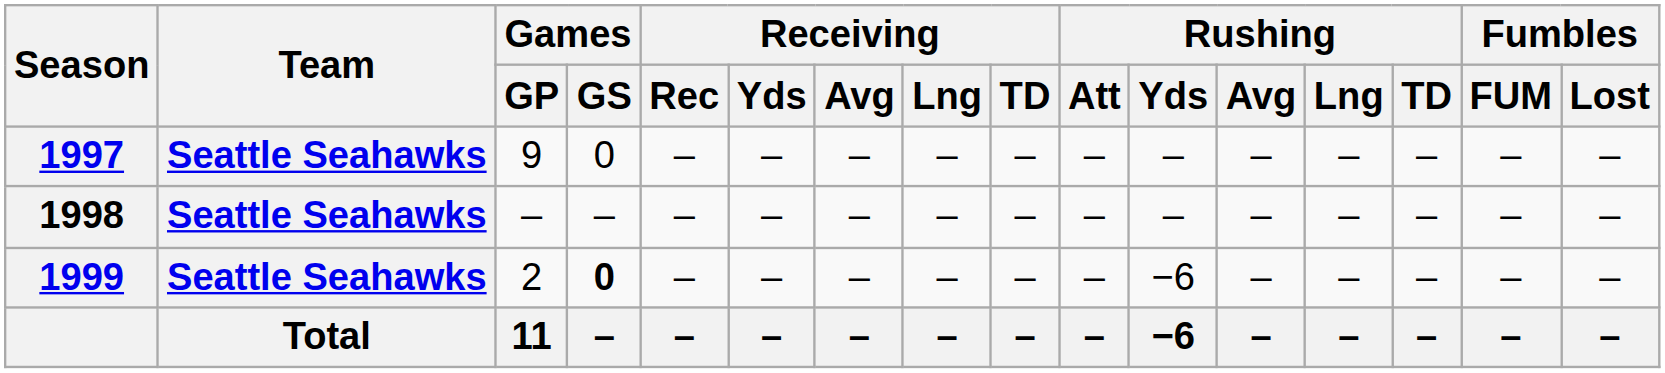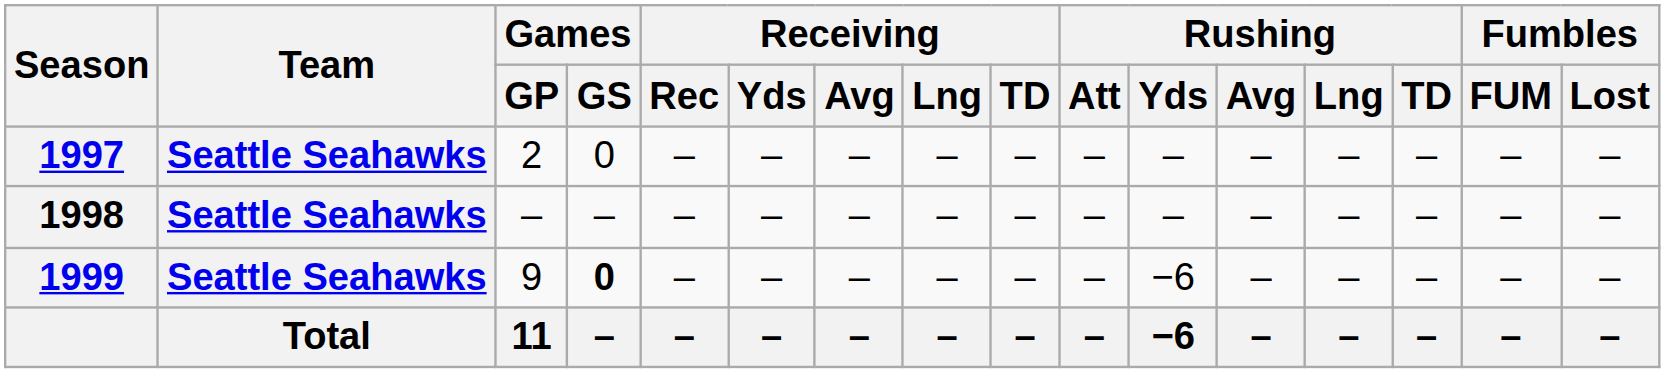1997 | Games / GP: 9 -> 2
1999 | Games / GP: 2 -> 9
